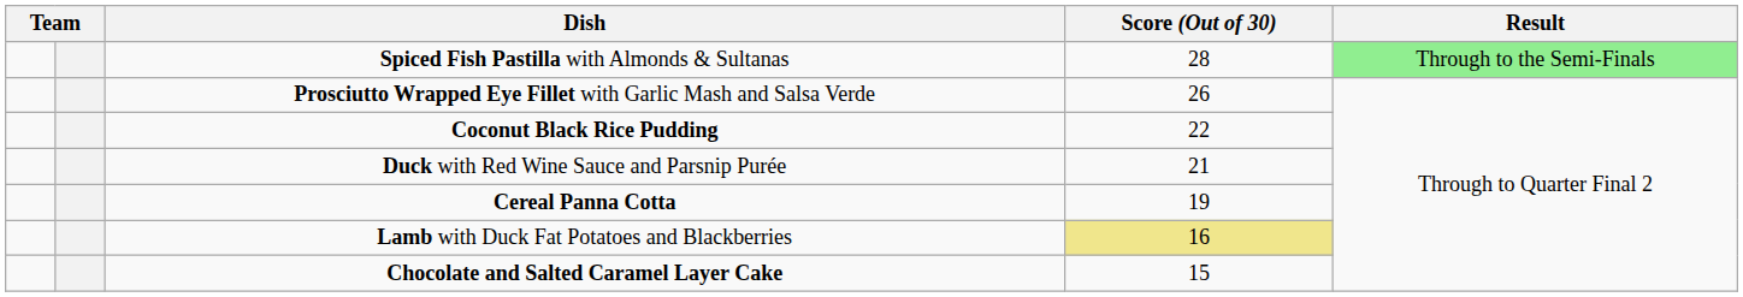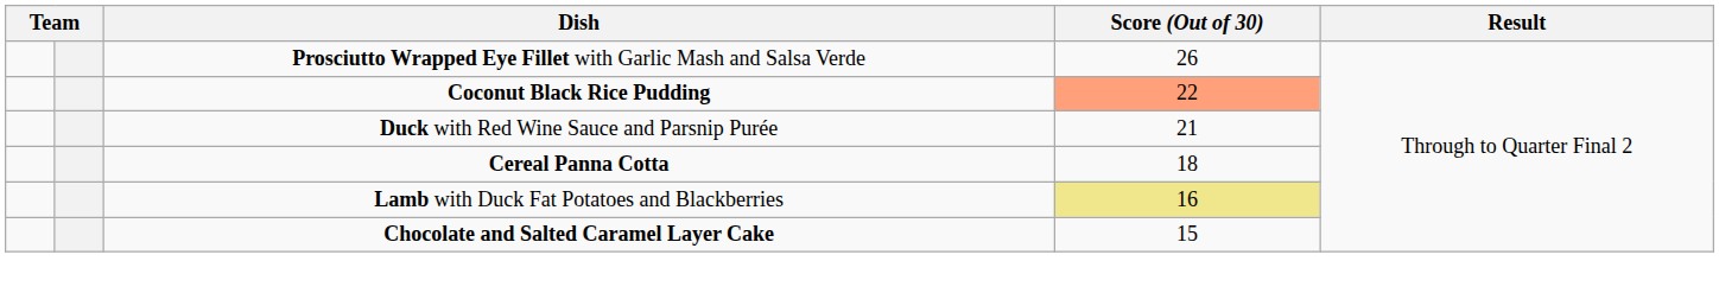- row: Spiced Fish Pastilla with Almonds & Sultanas | 28 | Through to the Semi-Finals
Coconut Black Rice Pudding | Score (Out of 30): no background -> lightsalmon background
Cereal Panna Cotta | Score (Out of 30): 19 -> 18
